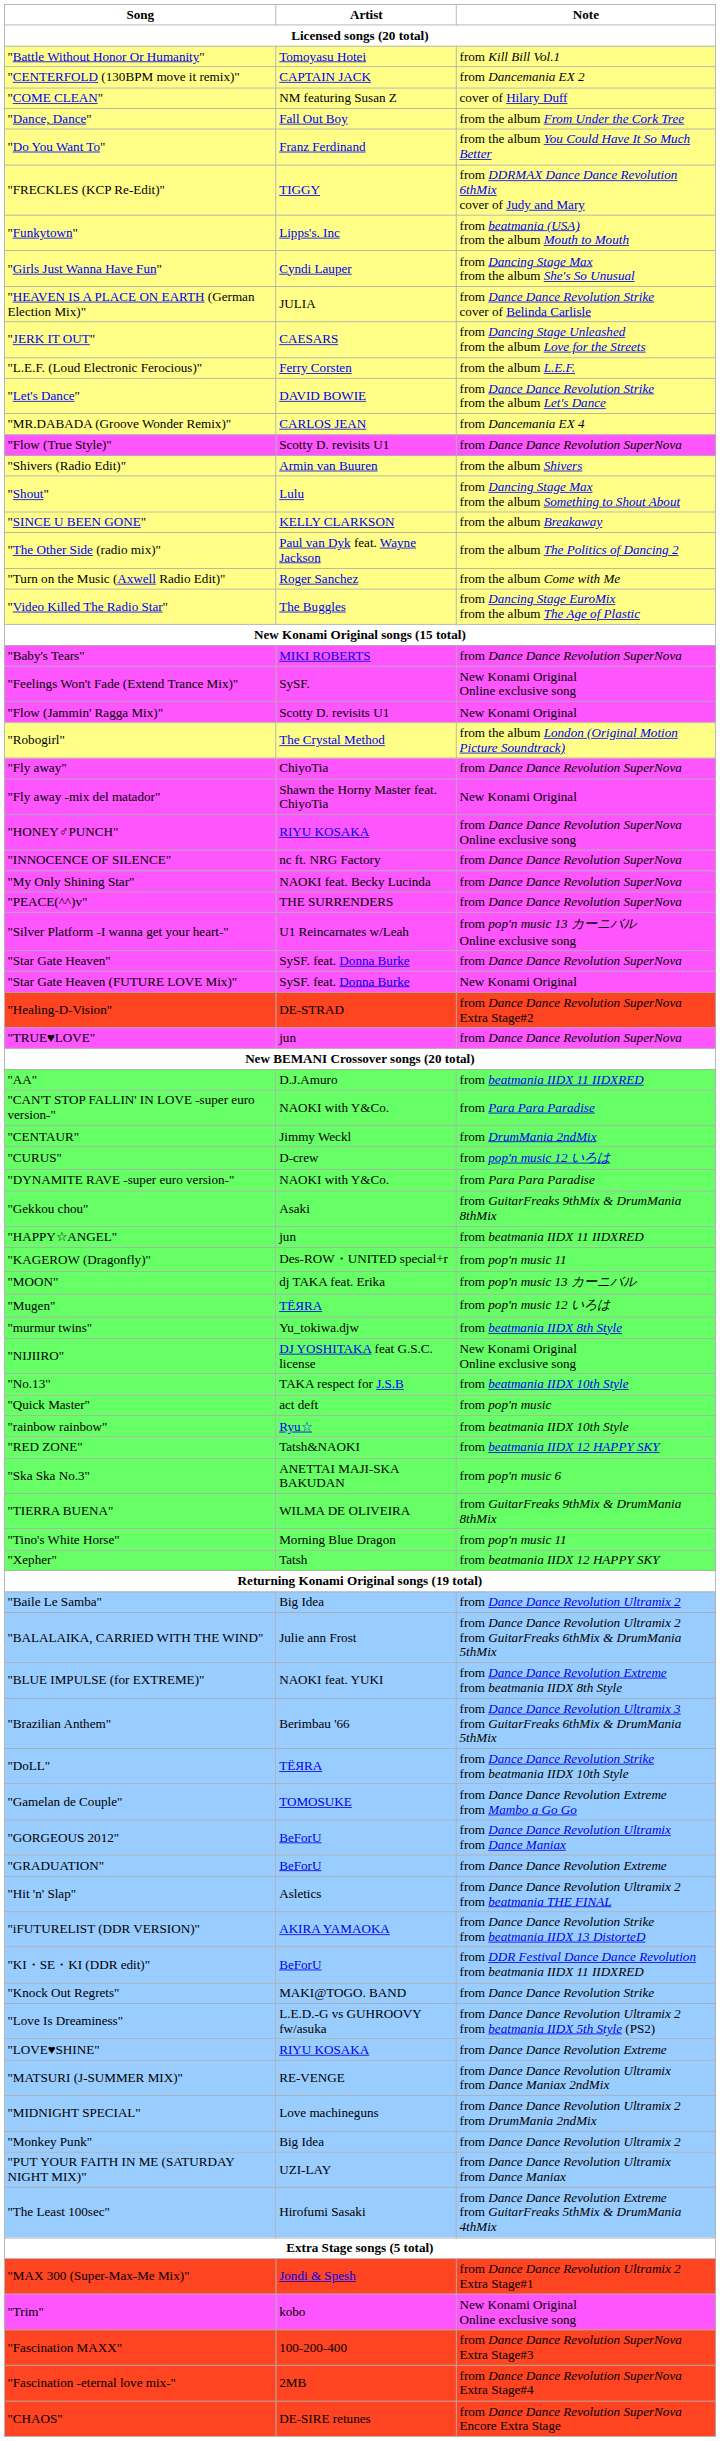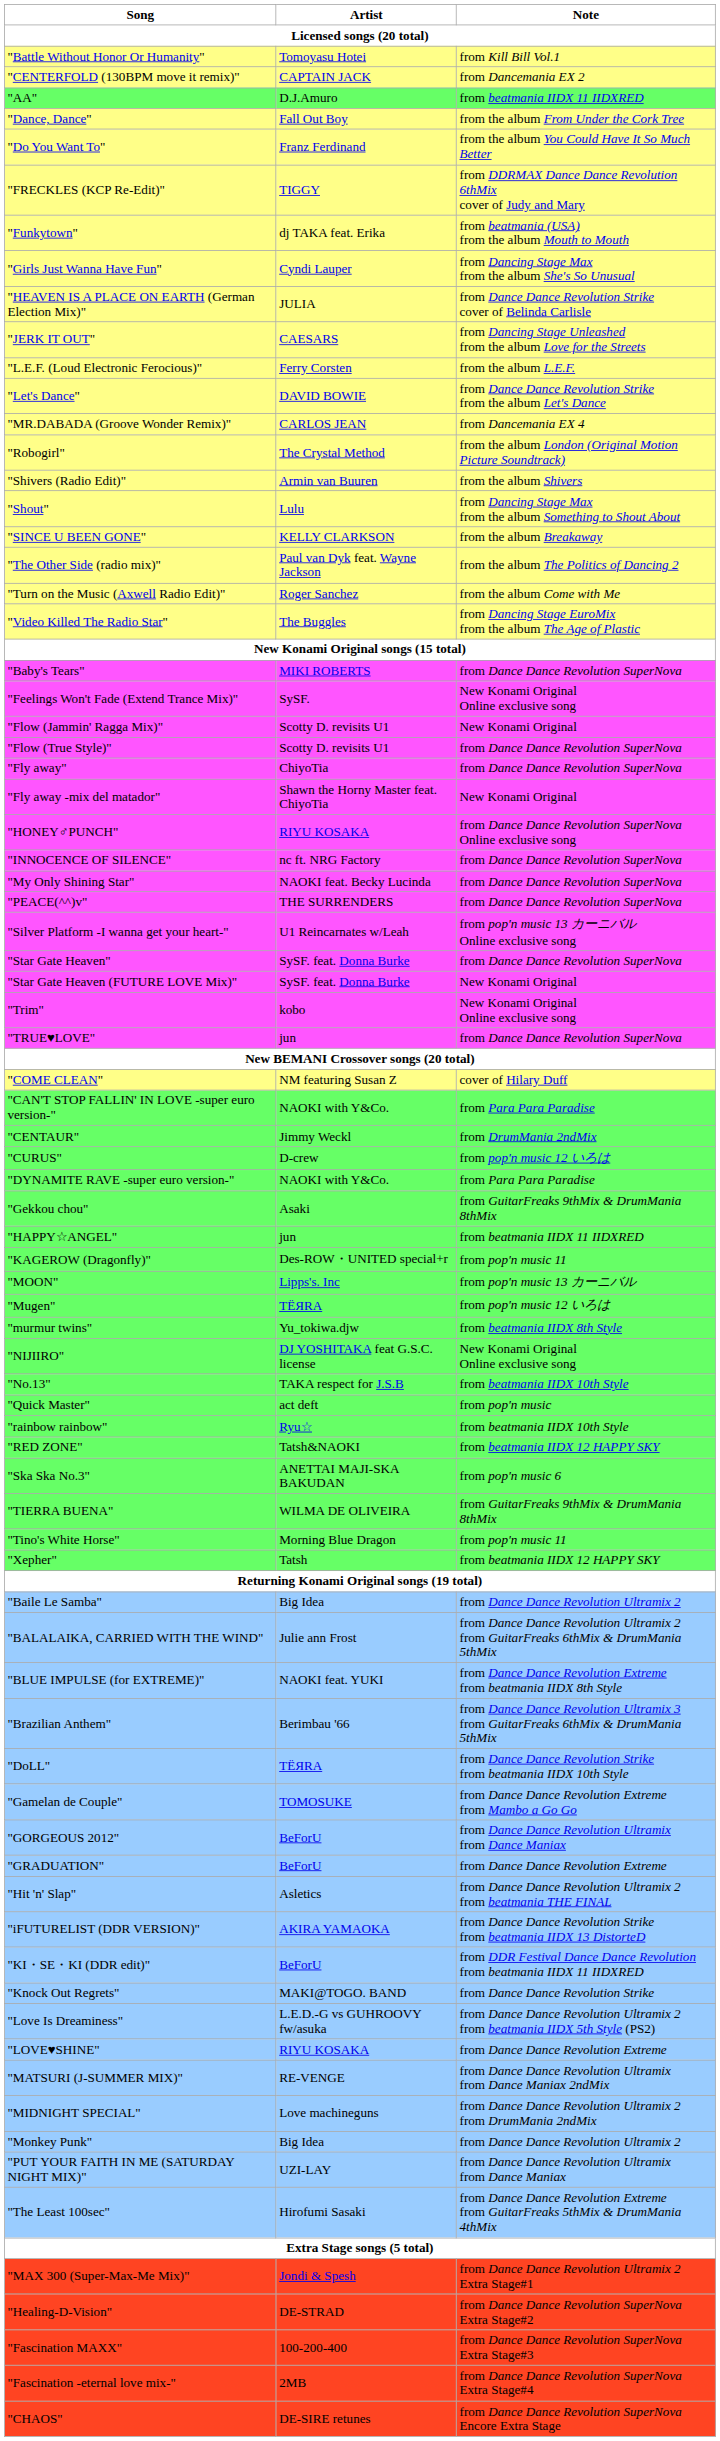rows swapped: "COME CLEAN" <-> "AA"
"Funkytown" | Artist: Lipps's. Inc -> dj TAKA feat. Erika
rows swapped: "Robogirl" <-> "Flow (True Style)"
rows swapped: "Trim" <-> "Healing-D-Vision"
"MOON" | Artist: dj TAKA feat. Erika -> Lipps's. Inc
